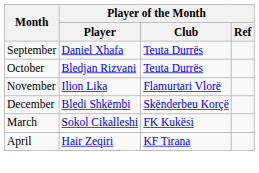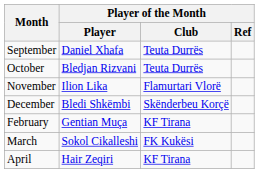+ row: February | Gentian Muça | KF Tirana
